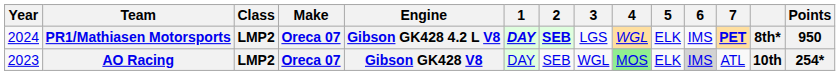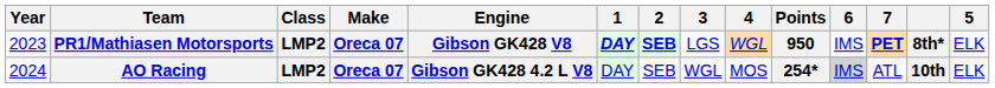columns swapped: 5 <-> Points
PR1/Mathiasen Motorsports | Year: 2024 -> 2023
PR1/Mathiasen Motorsports | Engine: Gibson GK428 4.2 L V8 -> Gibson GK428 V8
AO Racing | Year: 2023 -> 2024
AO Racing | Engine: Gibson GK428 V8 -> Gibson GK428 4.2 L V8
AO Racing | 4: lightgreen background -> no background
